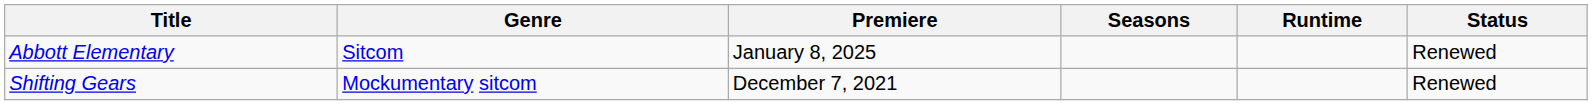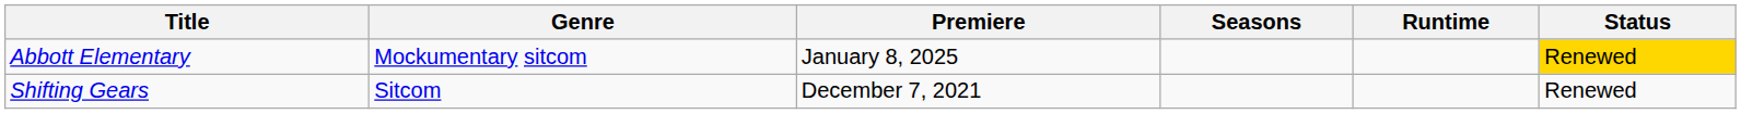Abbott Elementary | Genre: Sitcom -> Mockumentary sitcom
Abbott Elementary | Status: no background -> gold background
Shifting Gears | Genre: Mockumentary sitcom -> Sitcom
